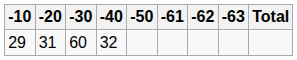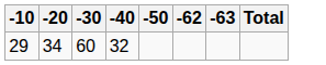- column: -61
29 | -20: 31 -> 34
